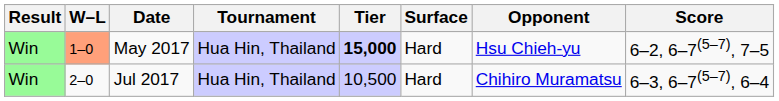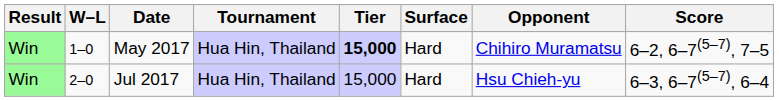May 2017 | W–L: lightsalmon background -> no background
May 2017 | Opponent: Hsu Chieh-yu -> Chihiro Muramatsu
Jul 2017 | Tier: 10,500 -> 15,000
Jul 2017 | Opponent: Chihiro Muramatsu -> Hsu Chieh-yu
